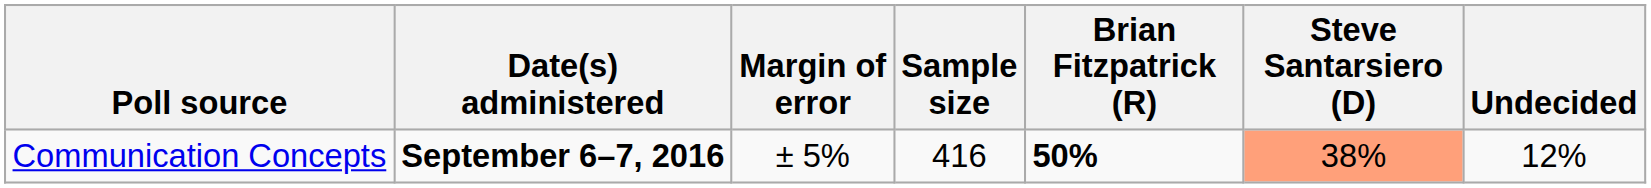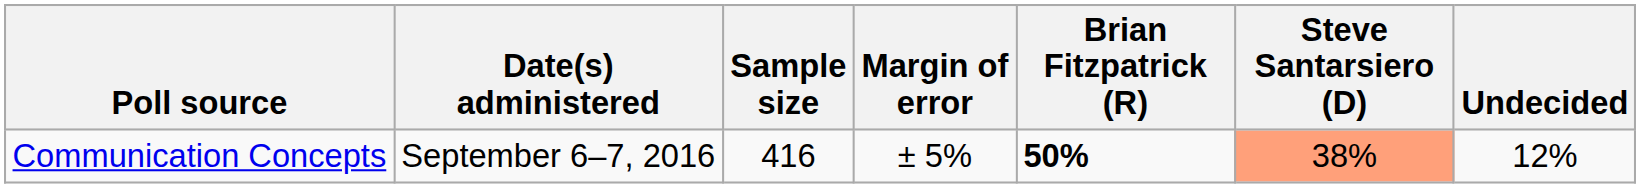columns swapped: Sample size <-> Margin of error
Communication Concepts | Date(s) administered: bold -> normal
